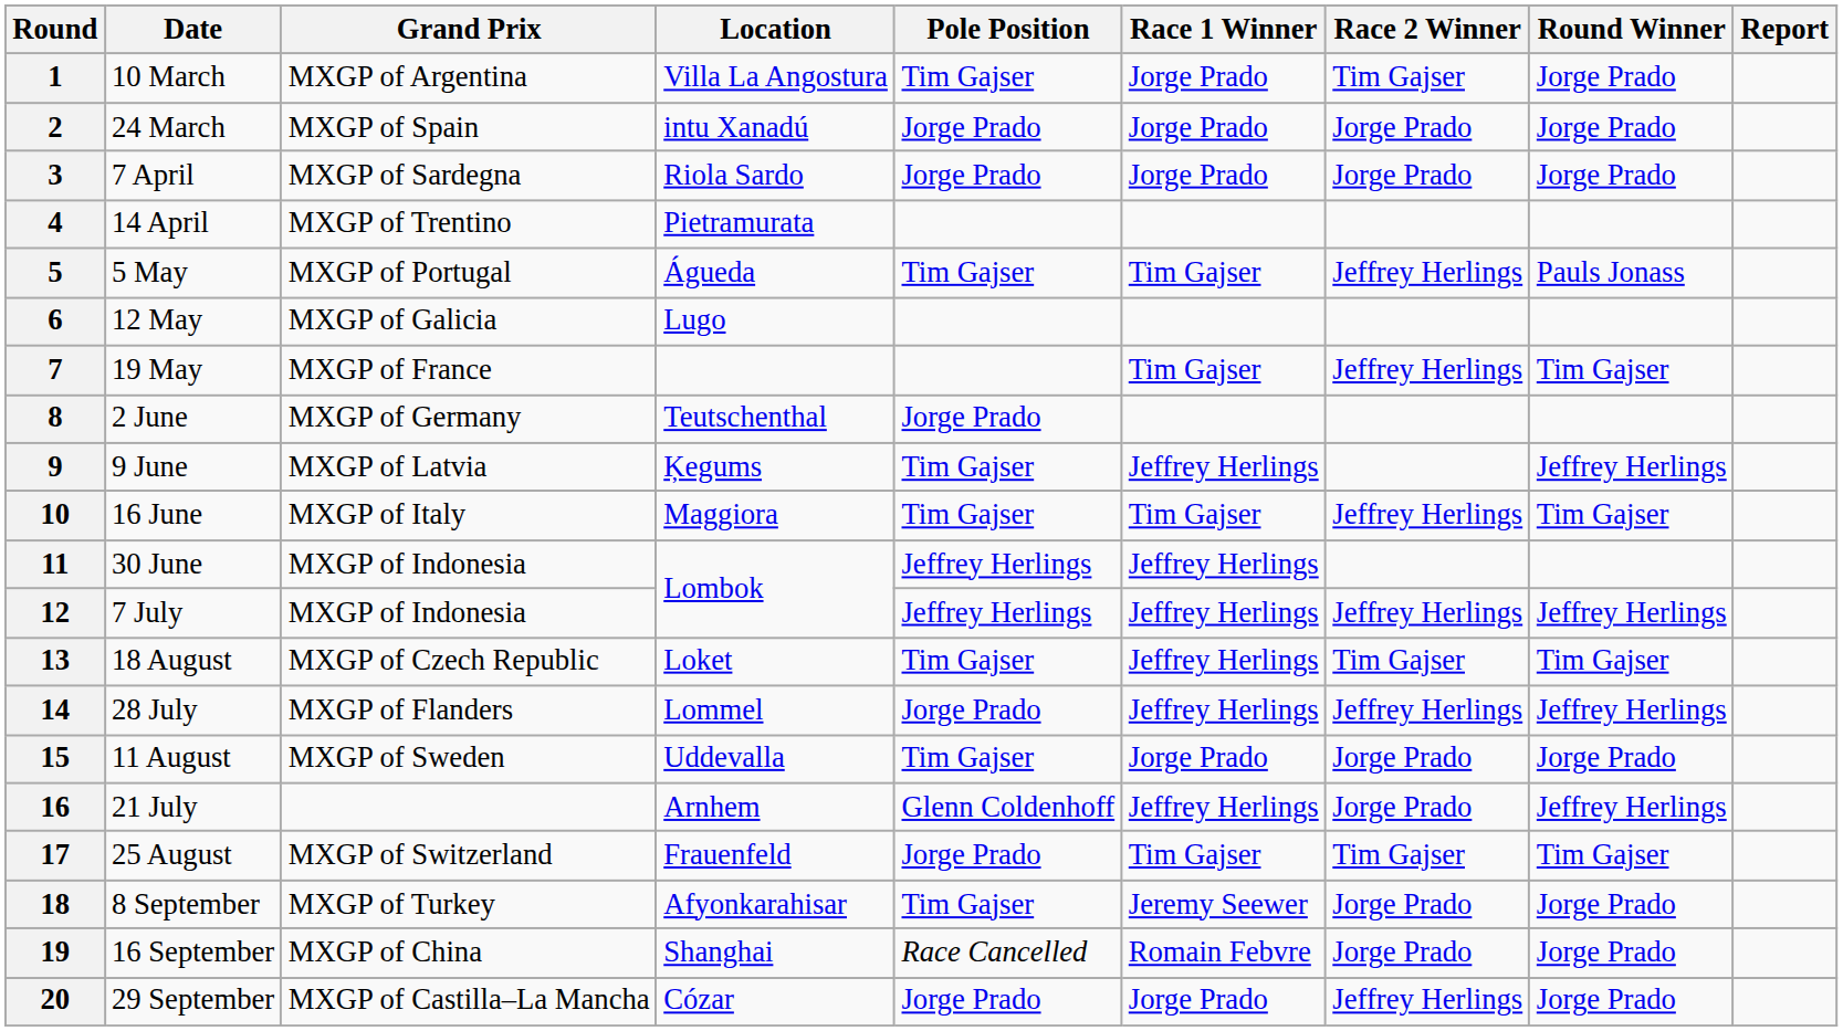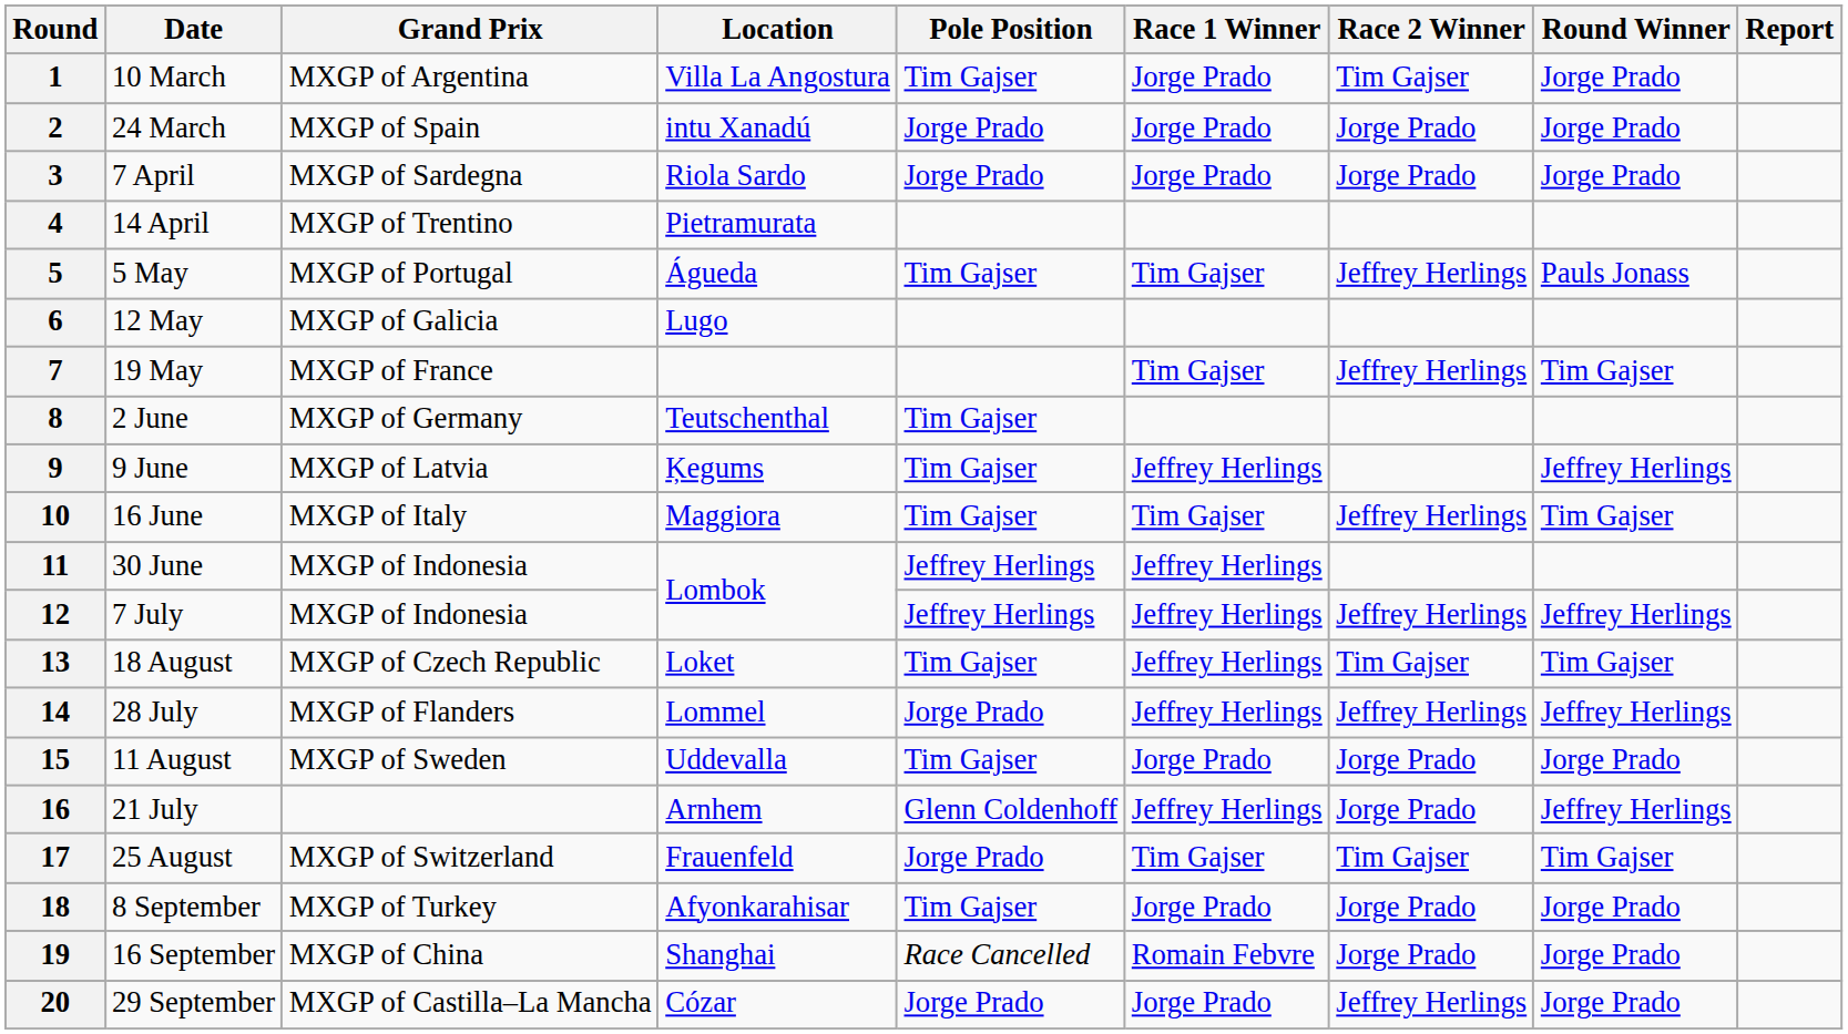8 | Pole Position: Jorge Prado -> Tim Gajser
18 | Race 1 Winner: Jeremy Seewer -> Jorge Prado
